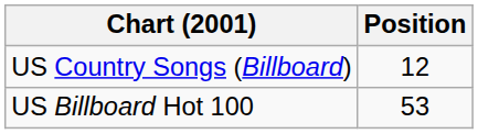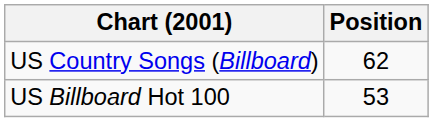US Country Songs (Billboard) | Position: 12 -> 62
